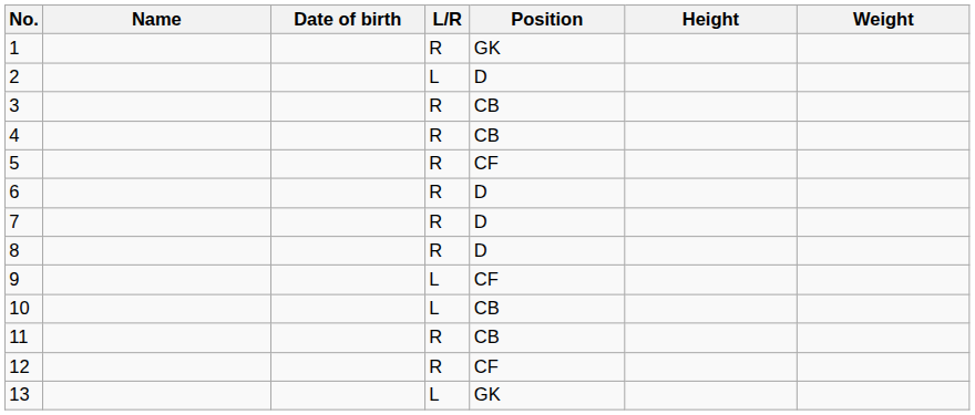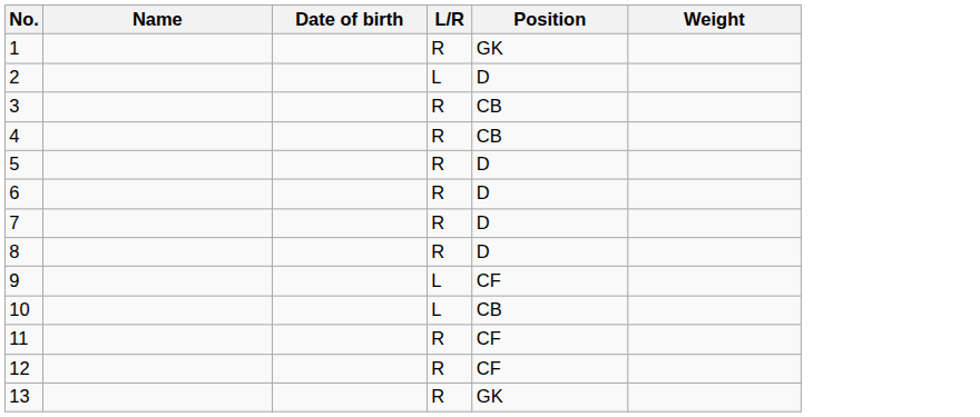- column: Height
5 | Position: CF -> D
11 | Position: CB -> CF
13 | L/R: L -> R
